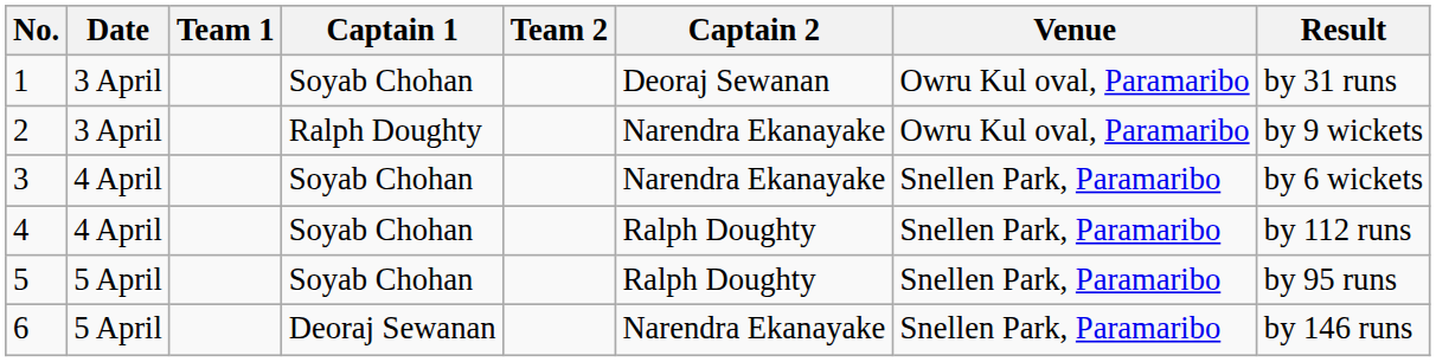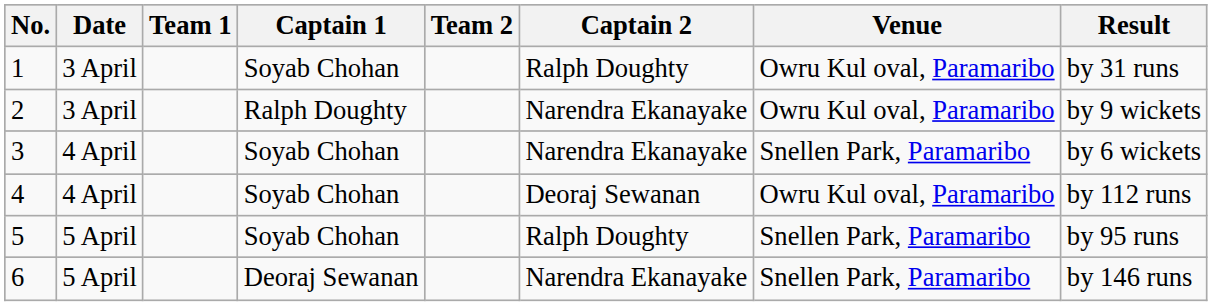1 | Captain 2: Deoraj Sewanan -> Ralph Doughty
4 | Captain 2: Ralph Doughty -> Deoraj Sewanan
4 | Venue: Snellen Park, Paramaribo -> Owru Kul oval, Paramaribo
